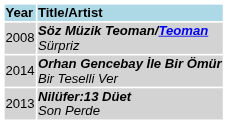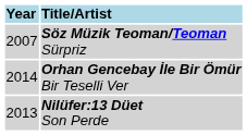Söz Müzik Teoman/Teoman Sürpriz | Year: 2008 -> 2007
